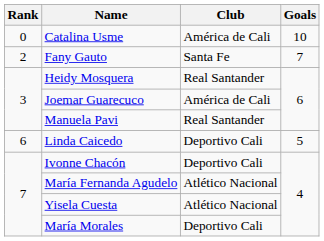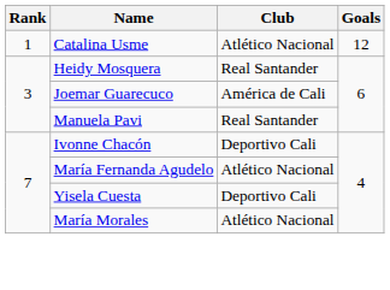Catalina Usme | Rank: 0 -> 1
Catalina Usme | Club: América de Cali -> Atlético Nacional
Catalina Usme | Goals: 10 -> 12
- row: 2 | Fany Gauto | Santa Fe | 7
- row: 6 | Linda Caicedo | Deportivo Cali | 5
Yisela Cuesta | Club: Atlético Nacional -> Deportivo Cali
María Morales | Club: Deportivo Cali -> Atlético Nacional
